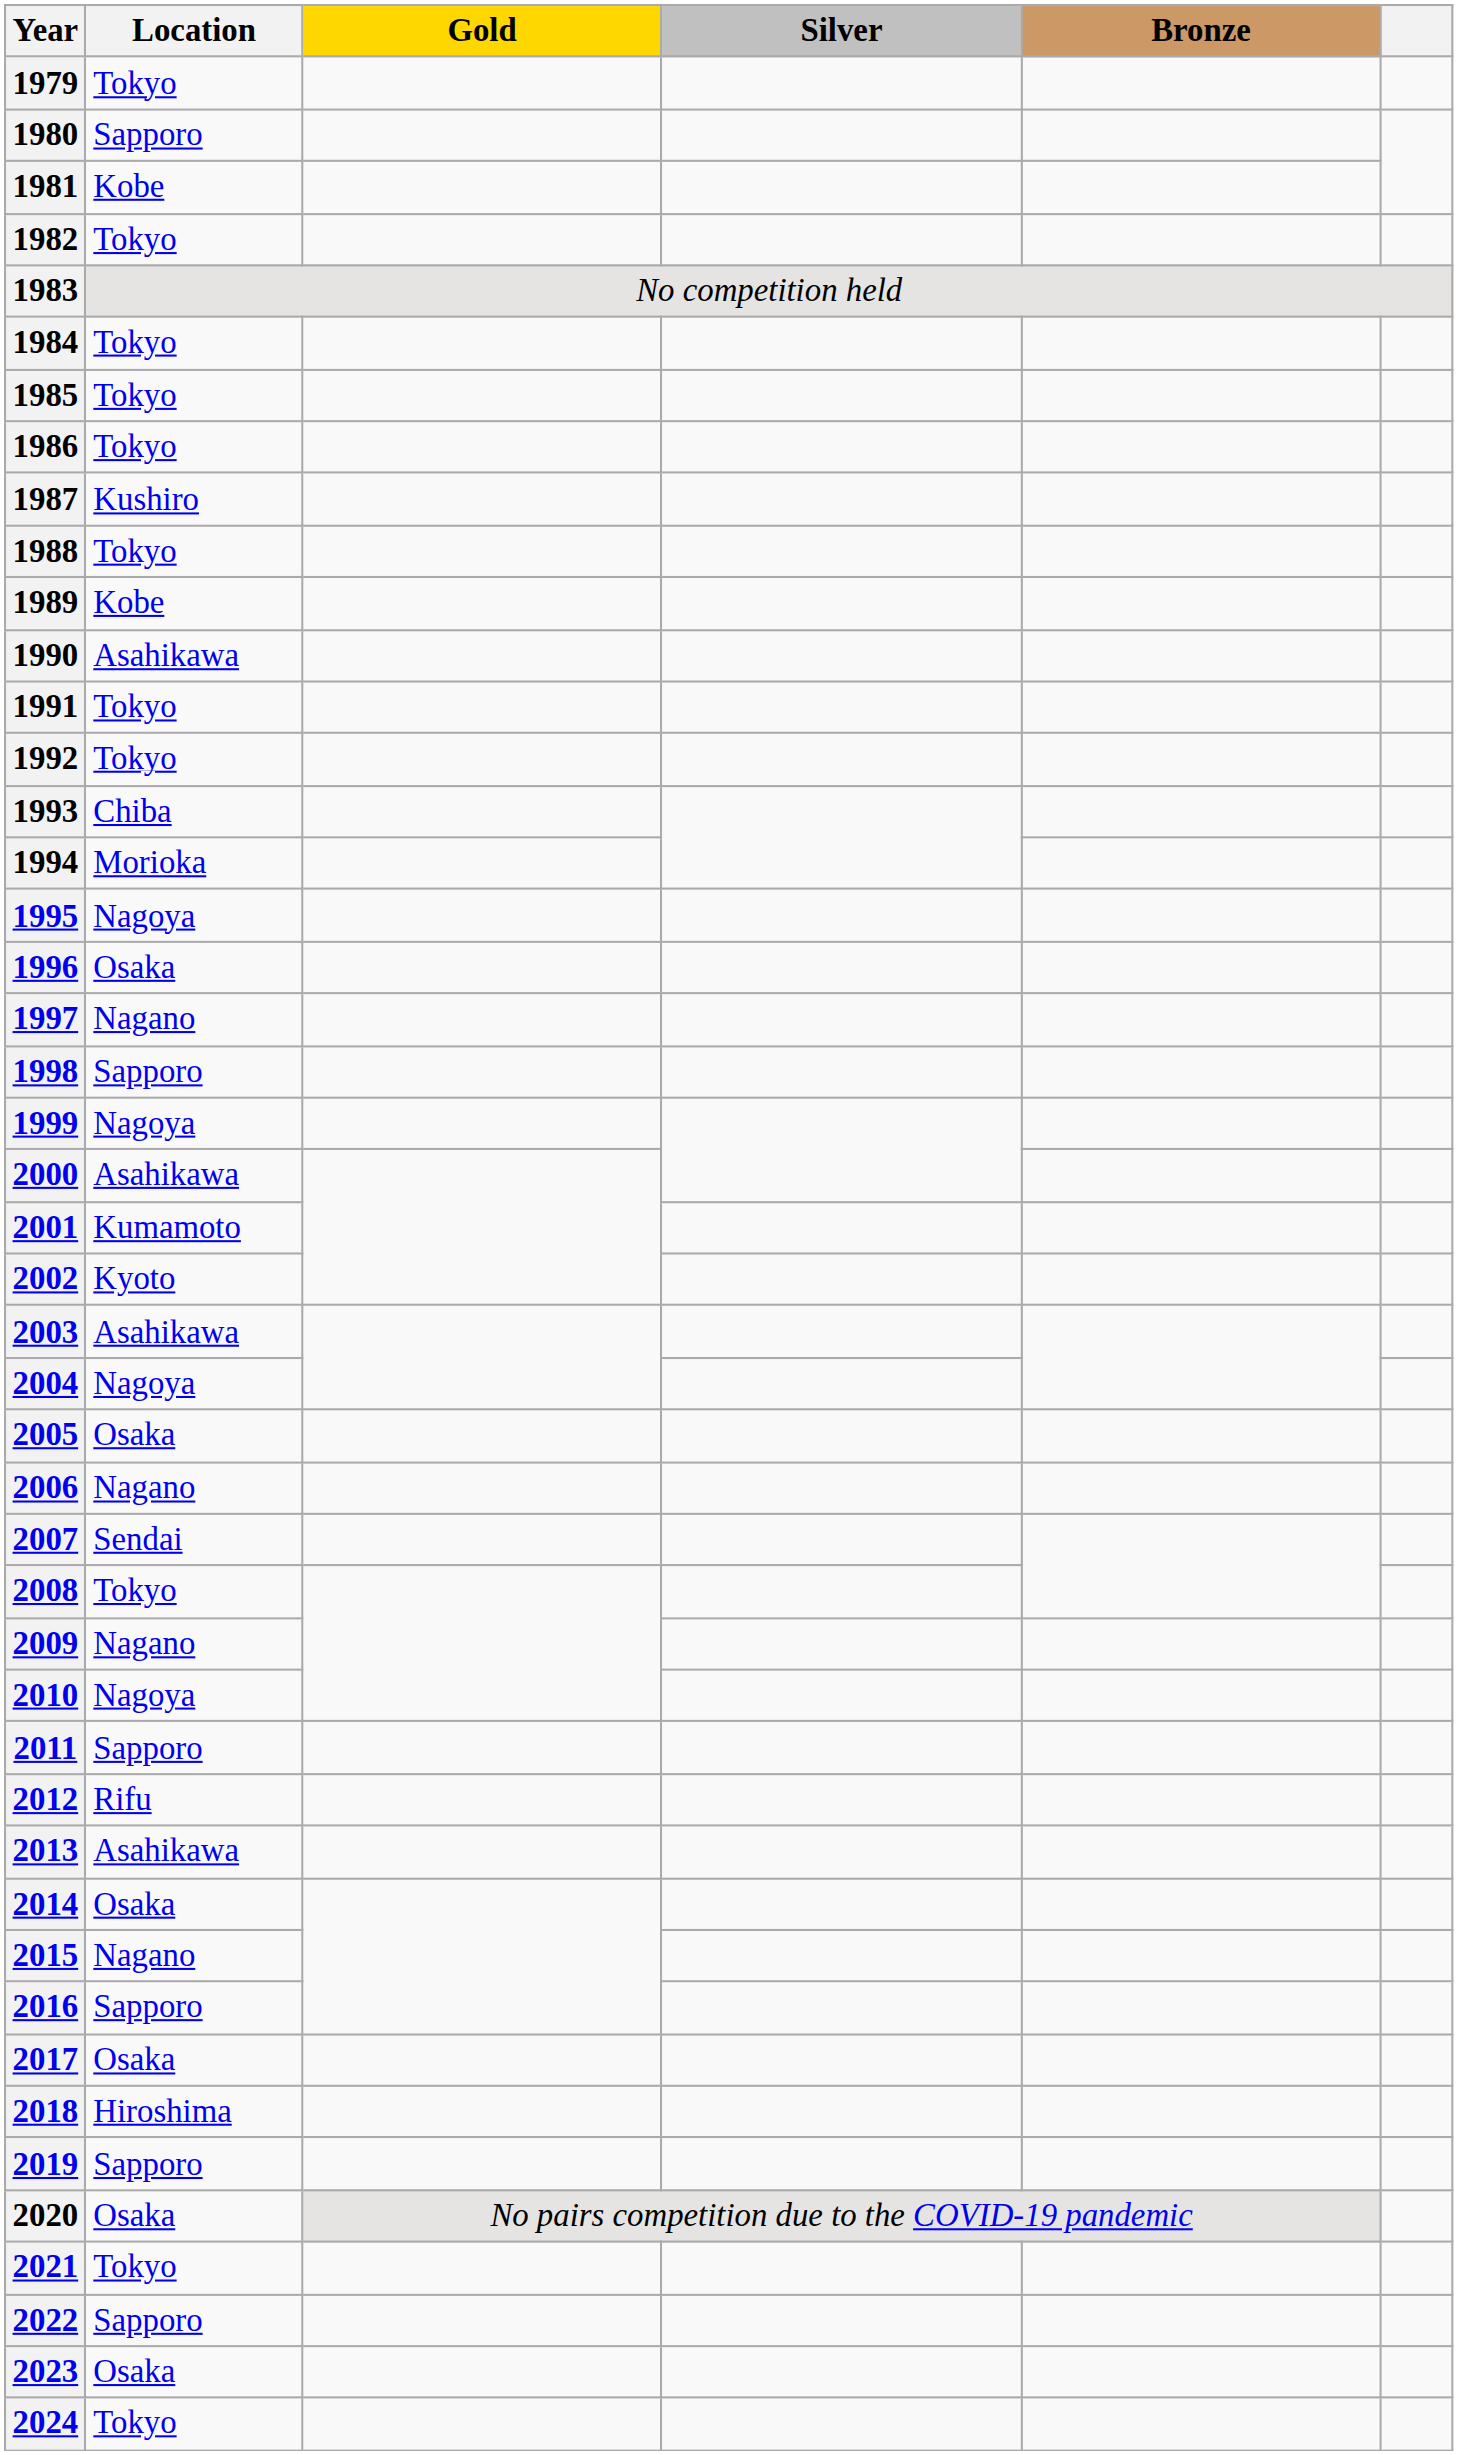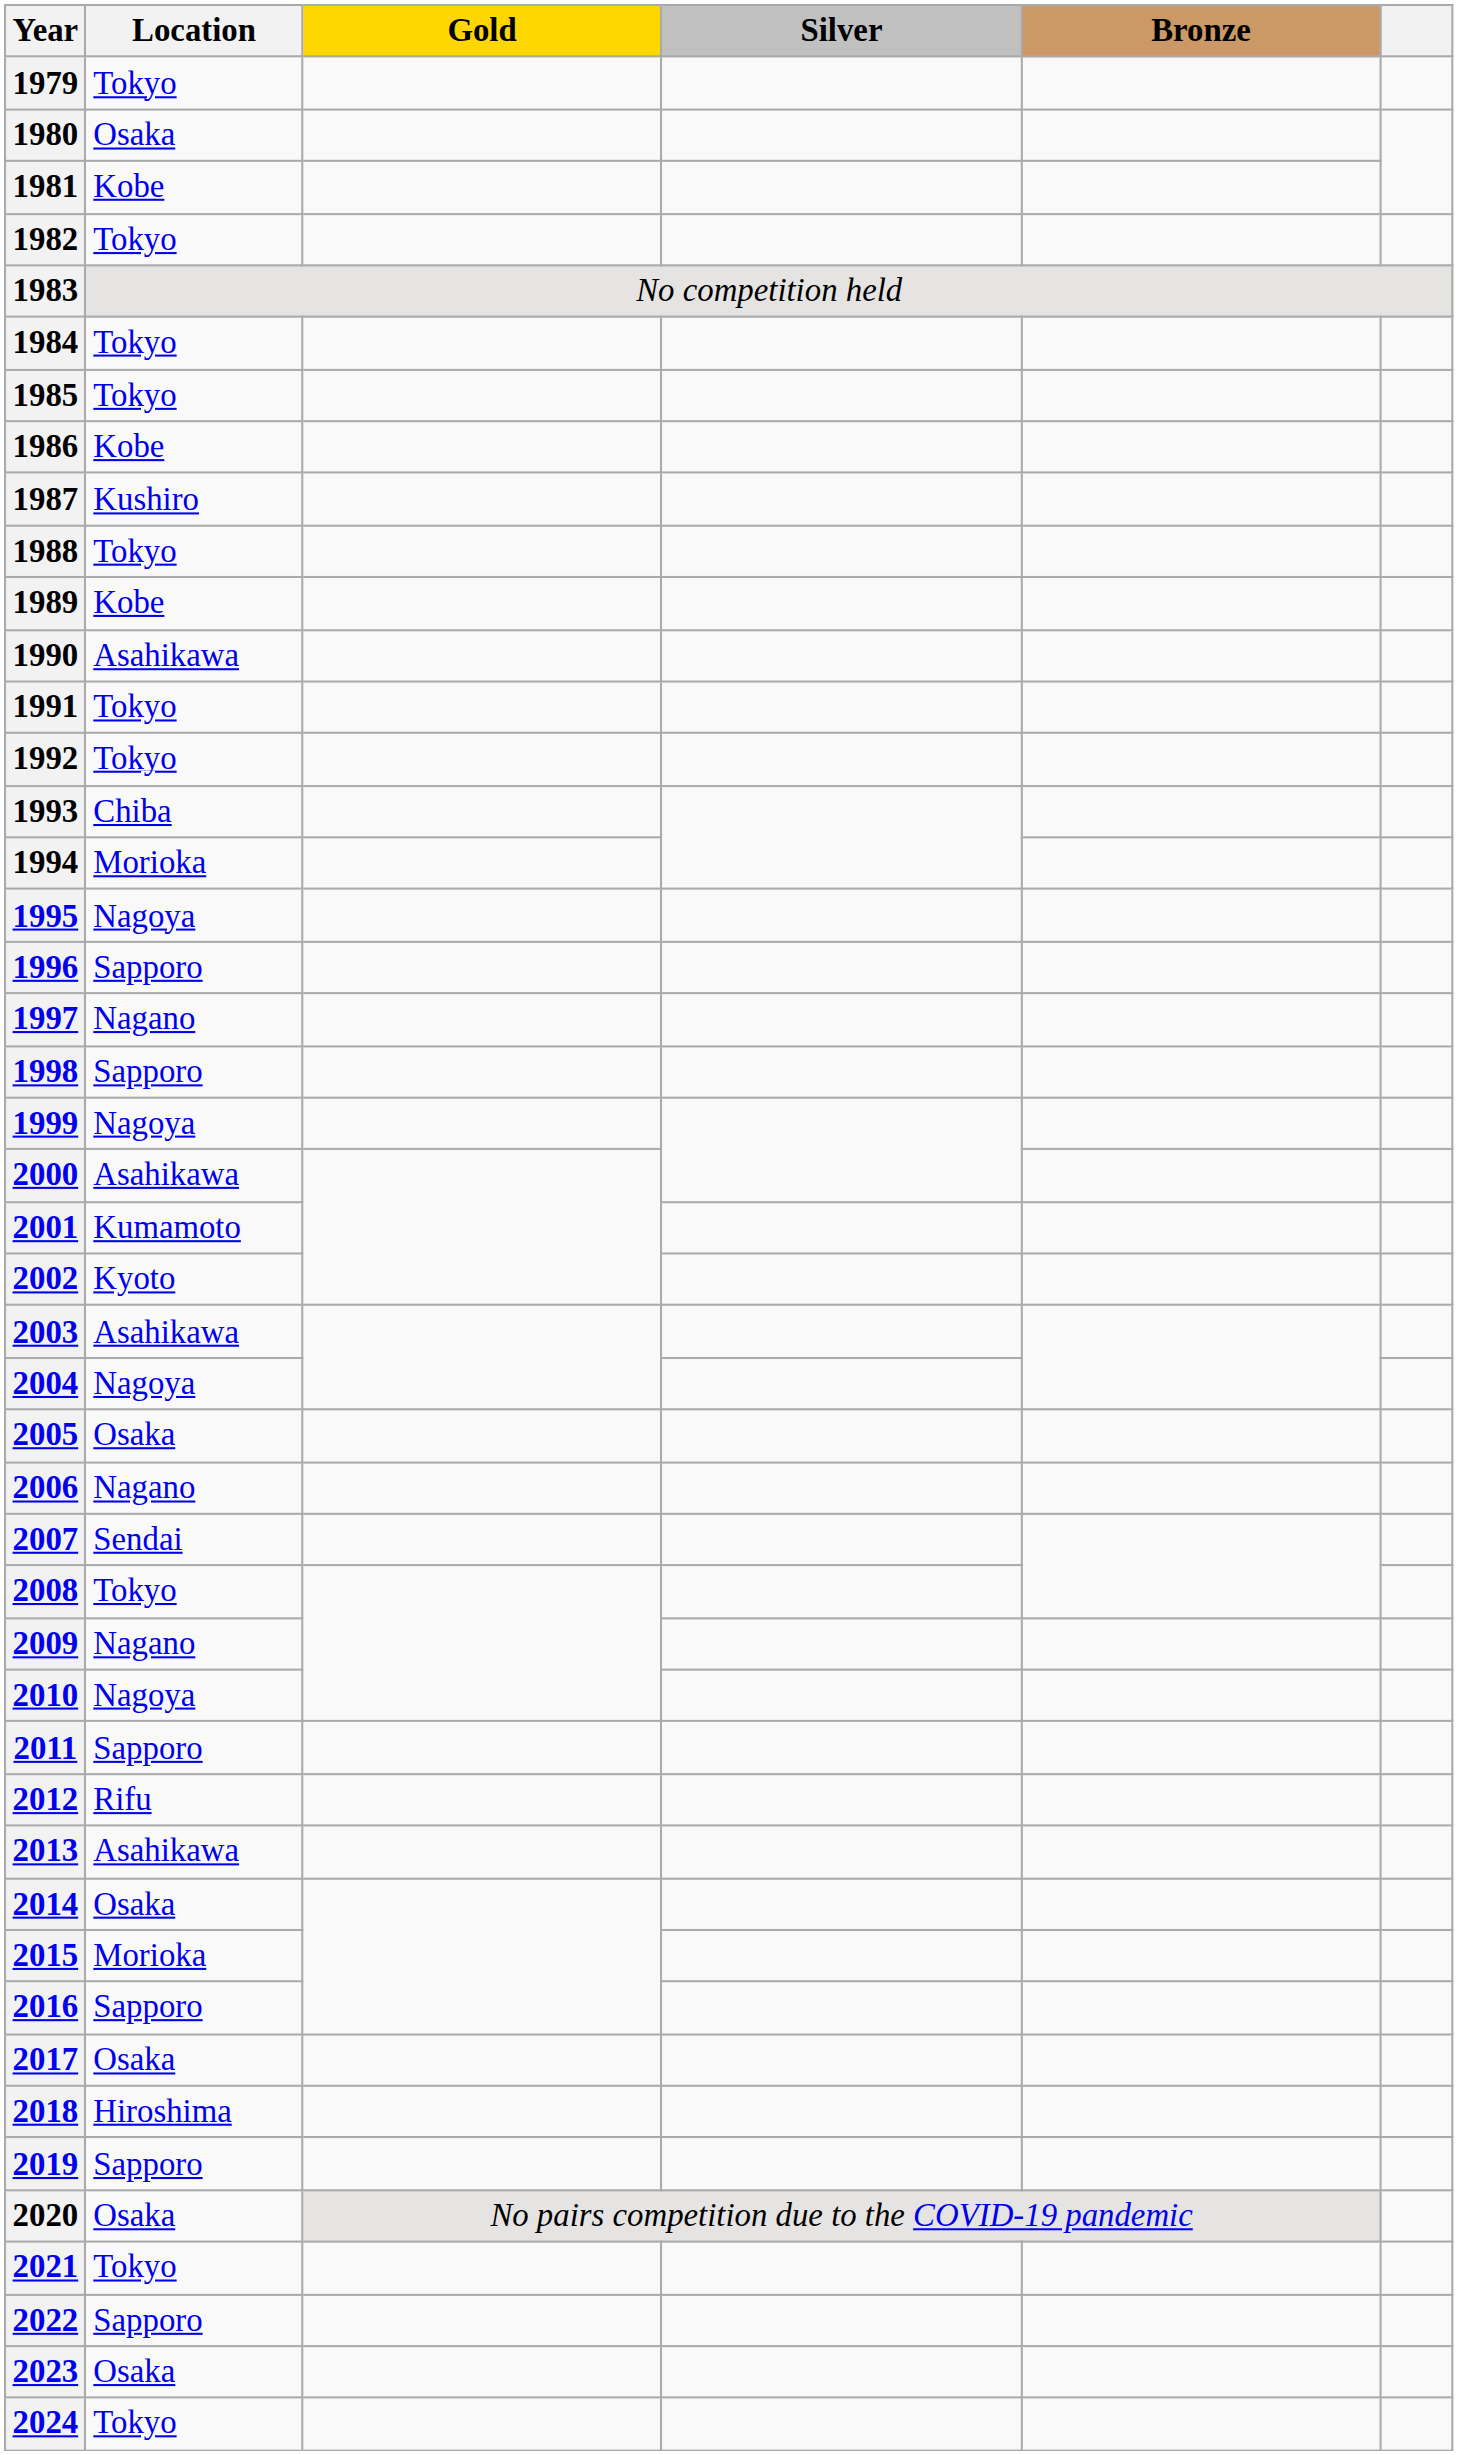1980 | Location: Sapporo -> Osaka
1986 | Location: Tokyo -> Kobe
1996 | Location: Osaka -> Sapporo
2015 | Location: Nagano -> Morioka
